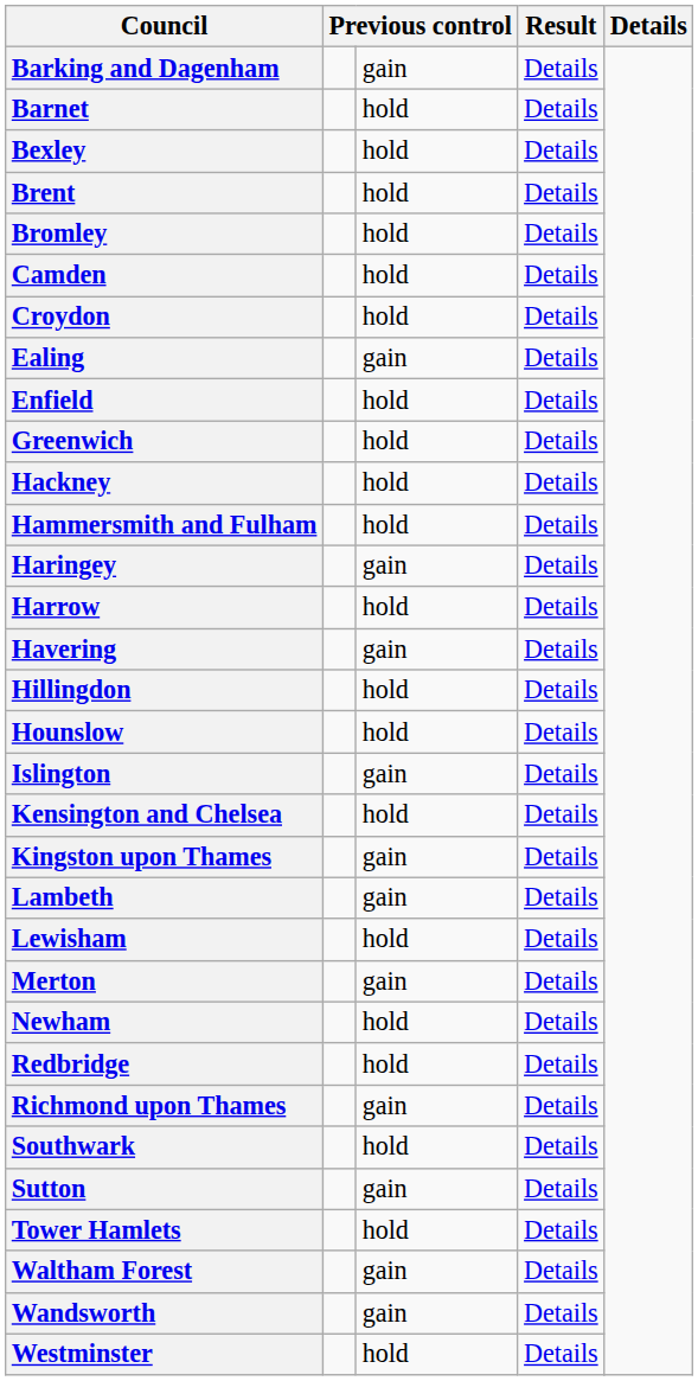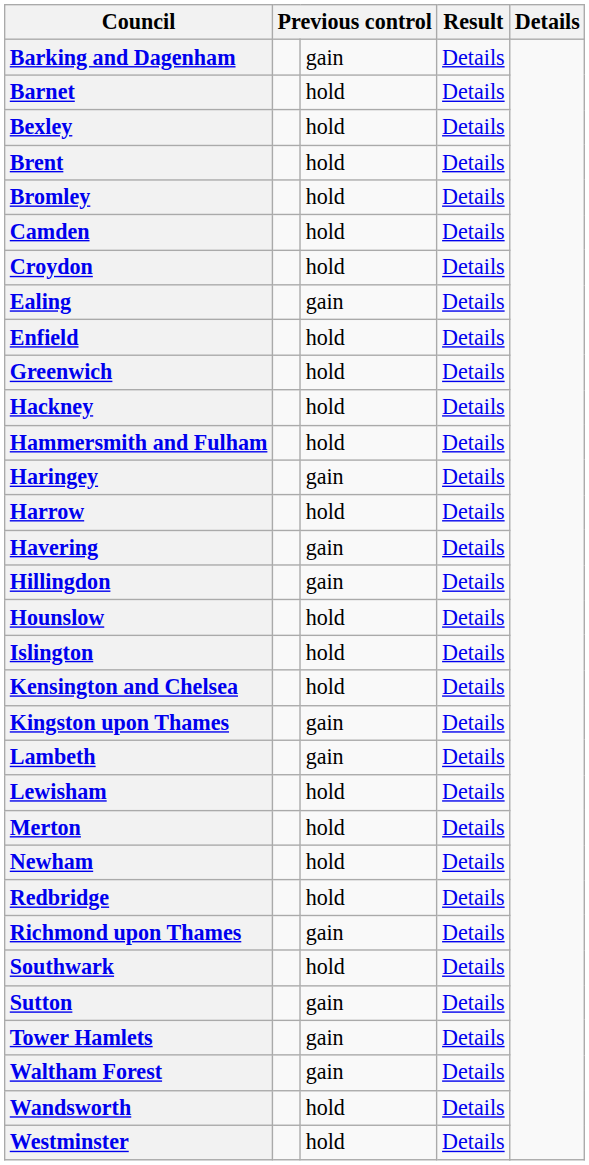Hillingdon | column 3: hold -> gain
Islington | column 3: gain -> hold
Merton | column 3: gain -> hold
Tower Hamlets | column 3: hold -> gain
Wandsworth | column 3: gain -> hold
